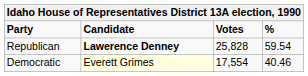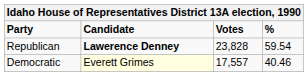Republican | Votes: 25,828 -> 23,828
Democratic | Votes: 17,554 -> 17,557
